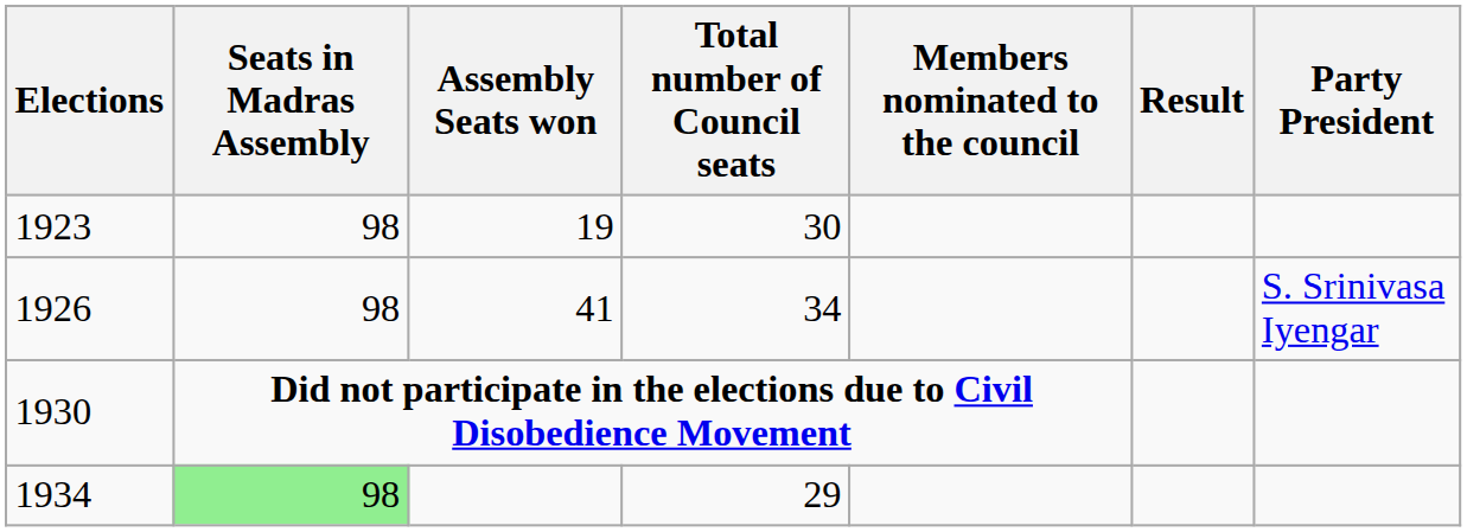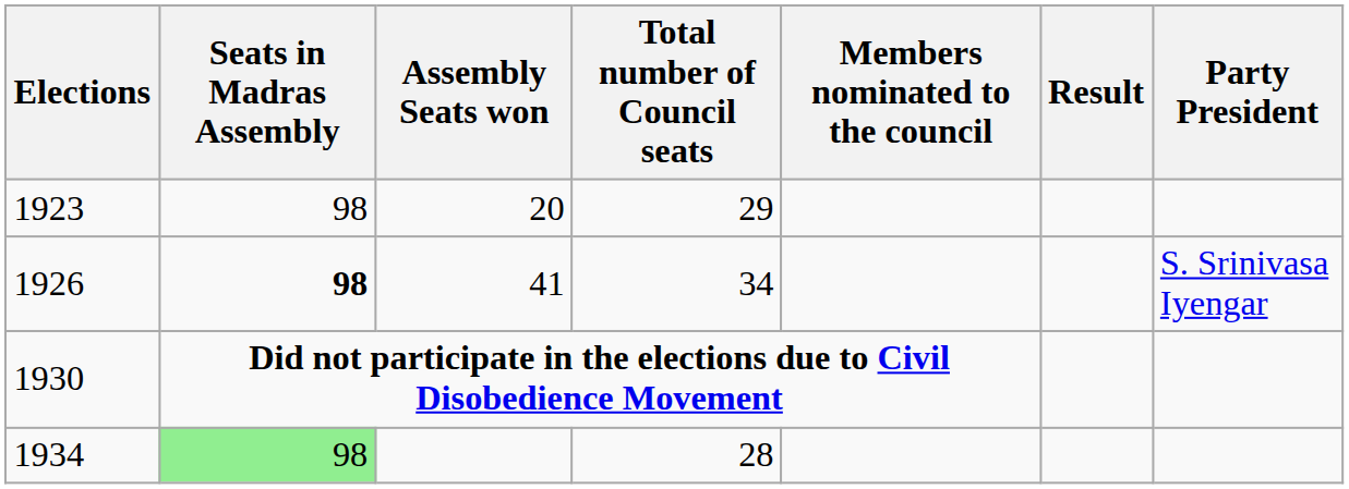1923 | Assembly Seats won: 19 -> 20
1923 | Total number of Council seats: 30 -> 29
1926 | Seats in Madras Assembly: normal -> bold
1934 | Total number of Council seats: 29 -> 28
